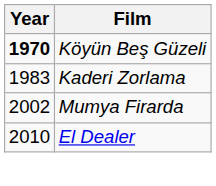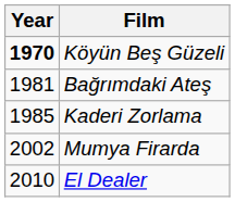+ row: 1981 | Bağrımdaki Ateş
Kaderi Zorlama | Year: 1983 -> 1985
